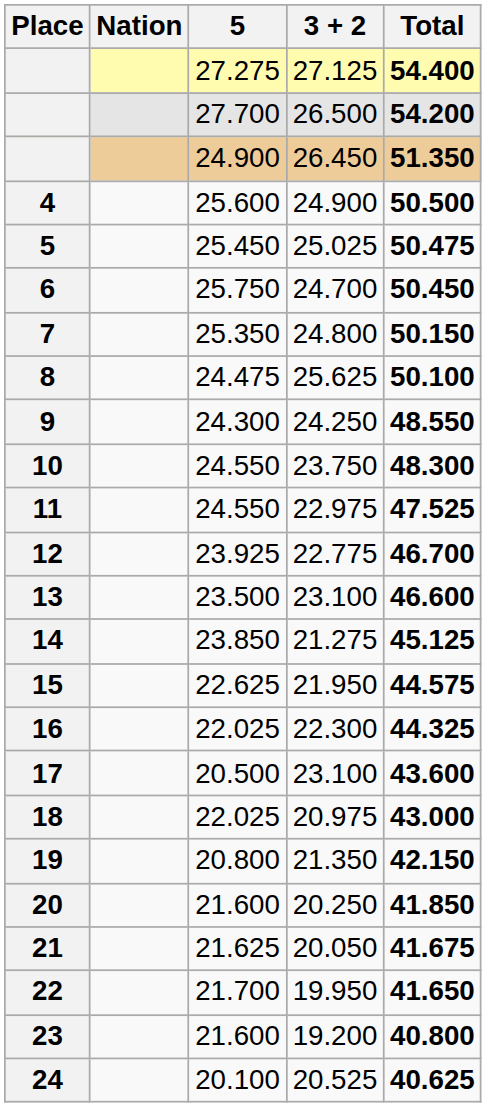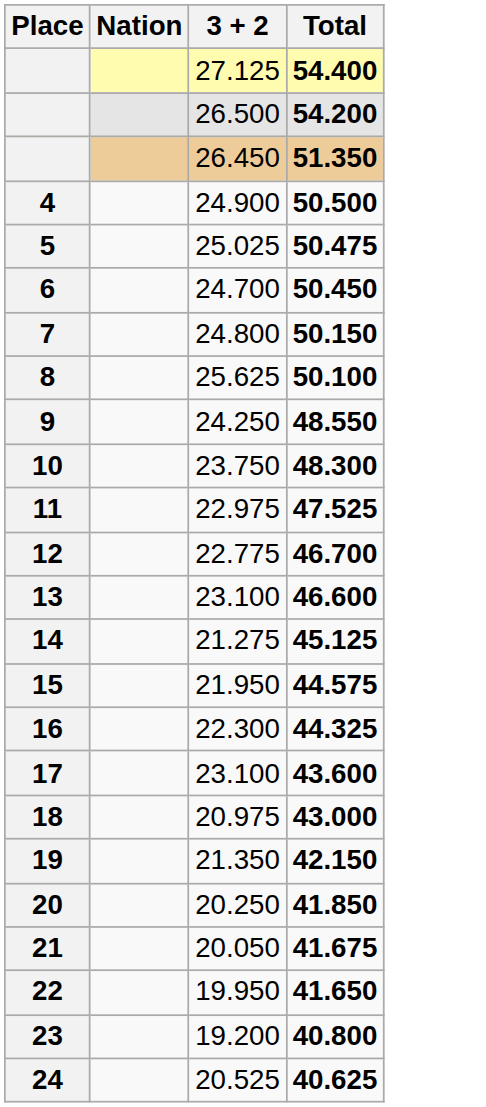- column: 5 | 27.275 | 27.700 | 24.900 | 25.600 | 25.450 | 25.750 | 25.350 | 24.475 | 24.300 | 24.550 | 24.550 | 23.925 | 23.500 | 23.850 | 22.625 | 22.025 | 20.500 | 22.025 | 20.800 | 21.600 | 21.625 | 21.700 | 21.600 | 20.100
